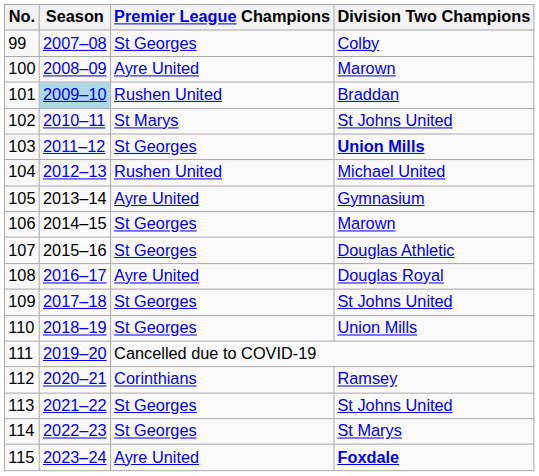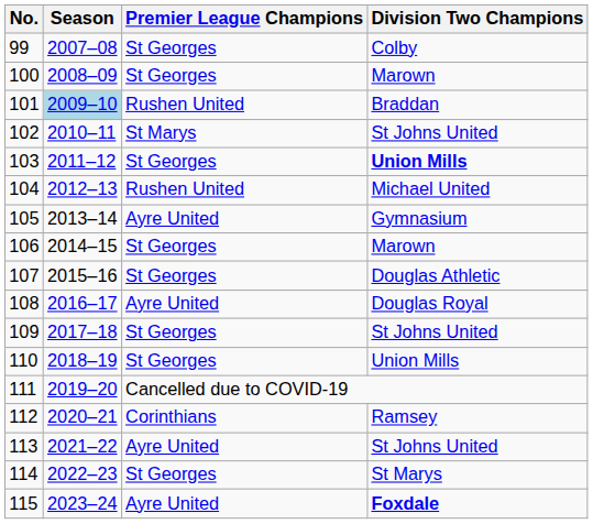100 | Premier League Champions: Ayre United -> St Georges
113 | Premier League Champions: St Georges -> Ayre United
